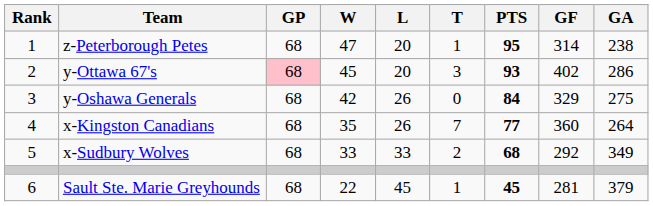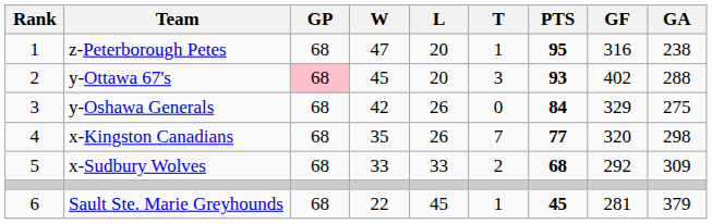z-Peterborough Petes | GF: 314 -> 316
y-Ottawa 67's | GA: 286 -> 288
x-Kingston Canadians | GF: 360 -> 320
x-Kingston Canadians | GA: 264 -> 298
x-Sudbury Wolves | GA: 349 -> 309
